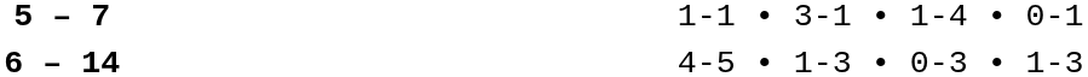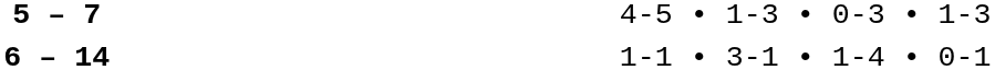5 – 7 | column 4: 1-1 • 3-1 • 1-4 • 0-1 -> 4-5 • 1-3 • 0-3 • 1-3
6 – 14 | column 4: 4-5 • 1-3 • 0-3 • 1-3 -> 1-1 • 3-1 • 1-4 • 0-1
